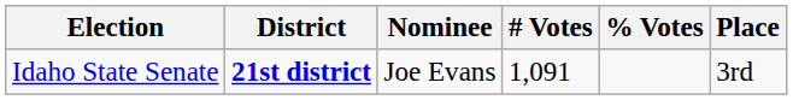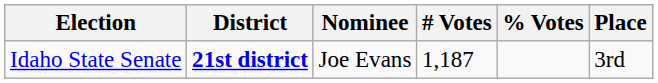Idaho State Senate | # Votes: 1,091 -> 1,187
